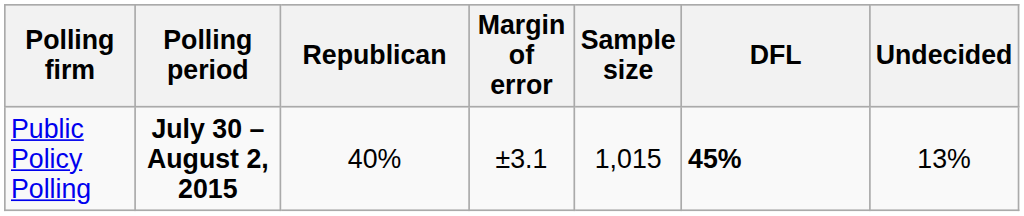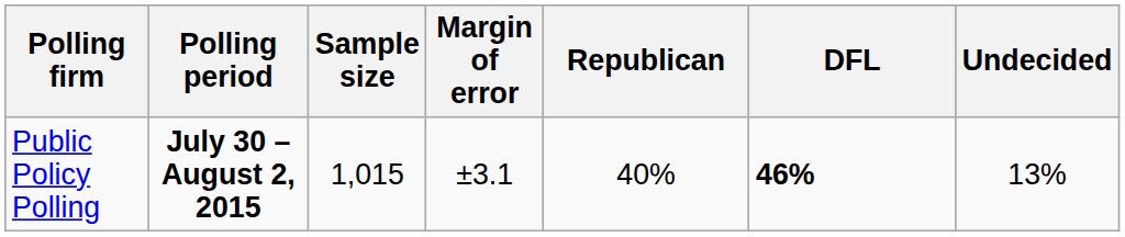columns swapped: Sample size <-> Republican
Public Policy Polling | DFL: 45% -> 46%
